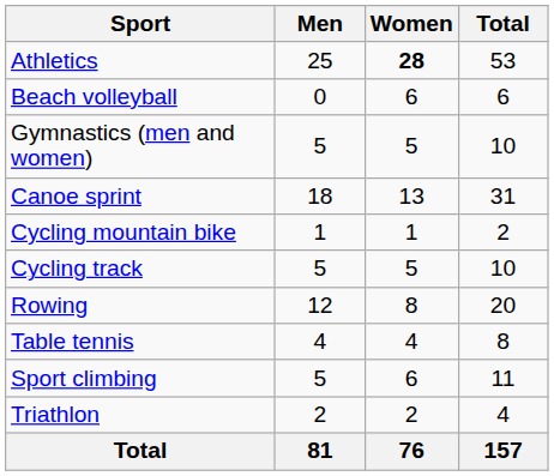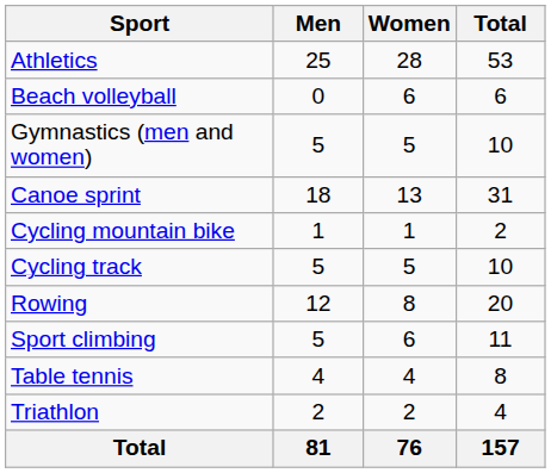Athletics | Women: bold -> normal
rows swapped: Sport climbing <-> Table tennis
